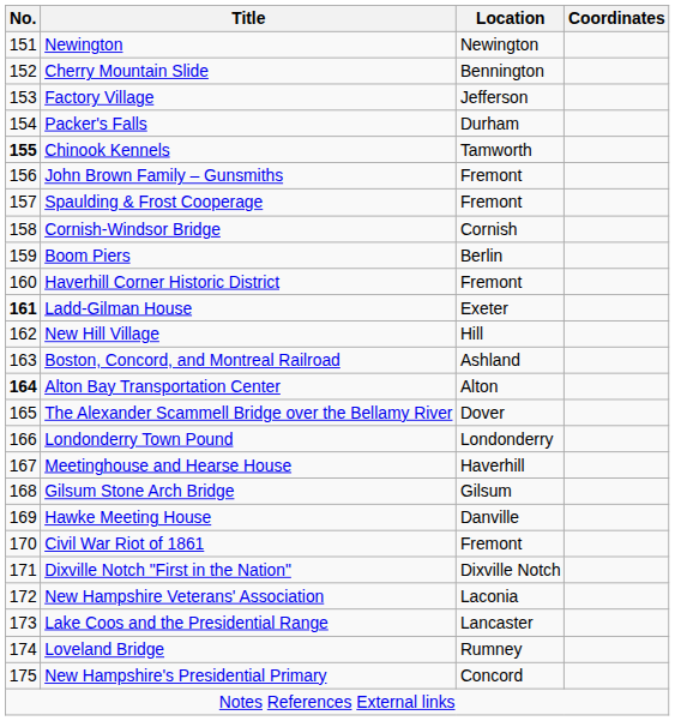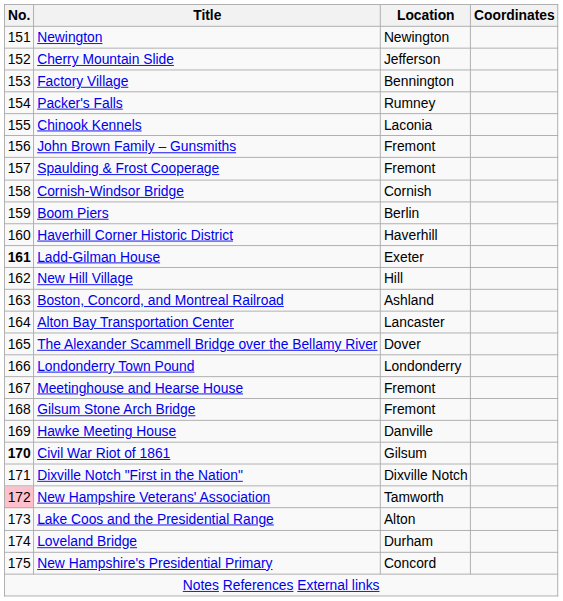Cherry Mountain Slide | Location: Bennington -> Jefferson
Factory Village | Location: Jefferson -> Bennington
Packer's Falls | Location: Durham -> Rumney
Chinook Kennels | No.: bold -> normal
Chinook Kennels | Location: Tamworth -> Laconia
Haverhill Corner Historic District | Location: Fremont -> Haverhill
Alton Bay Transportation Center | No.: bold -> normal
Alton Bay Transportation Center | Location: Alton -> Lancaster
Meetinghouse and Hearse House | Location: Haverhill -> Fremont
Gilsum Stone Arch Bridge | Location: Gilsum -> Fremont
Civil War Riot of 1861 | No.: normal -> bold
Civil War Riot of 1861 | Location: Fremont -> Gilsum
New Hampshire Veterans' Association | No.: no background -> pink background
New Hampshire Veterans' Association | Location: Laconia -> Tamworth
Lake Coos and the Presidential Range | Location: Lancaster -> Alton
Loveland Bridge | Location: Rumney -> Durham
